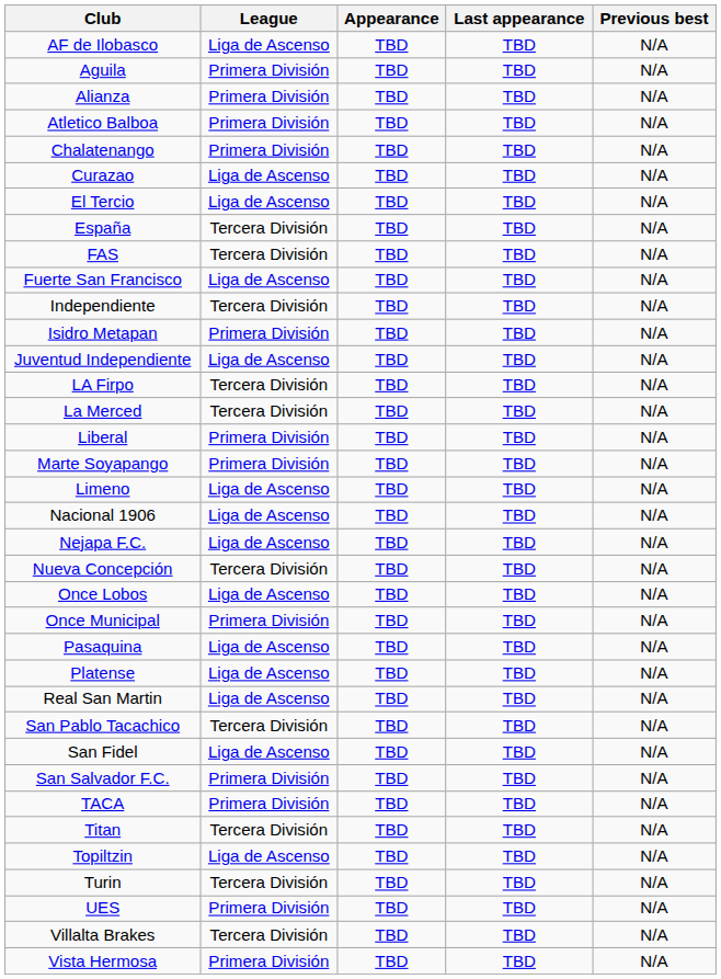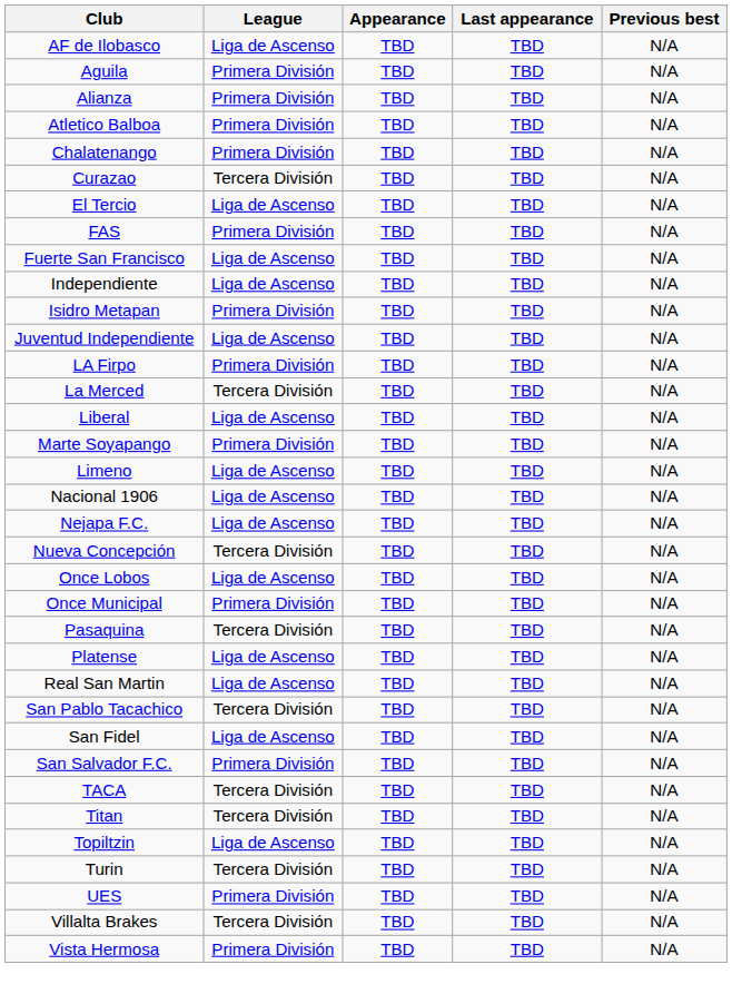Curazao | League: Liga de Ascenso -> Tercera División
- row: España | Tercera División | TBD | TBD | N/A
FAS | League: Tercera División -> Primera División
Independiente | League: Tercera División -> Liga de Ascenso
LA Firpo | League: Tercera División -> Primera División
Liberal | League: Primera División -> Liga de Ascenso
Pasaquina | League: Liga de Ascenso -> Tercera División
TACA | League: Primera División -> Tercera División
